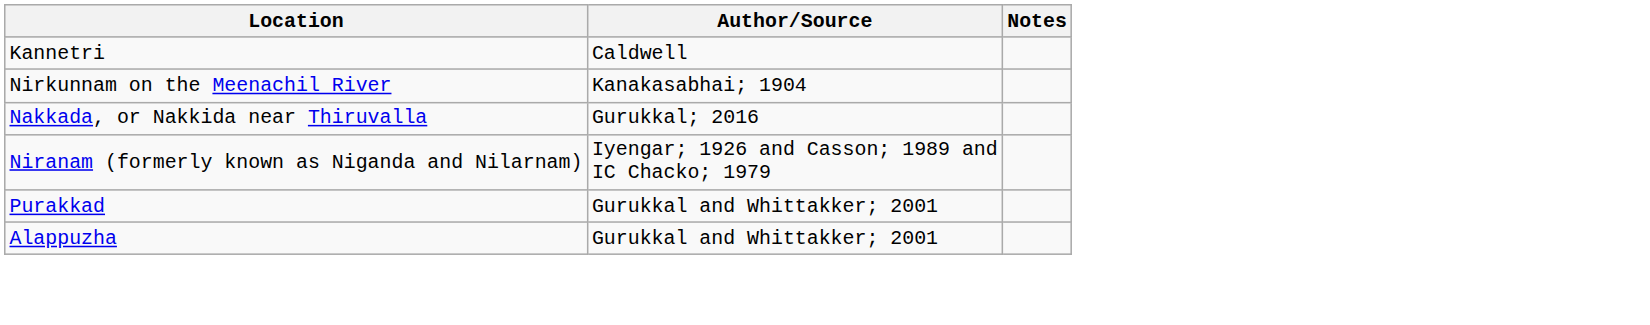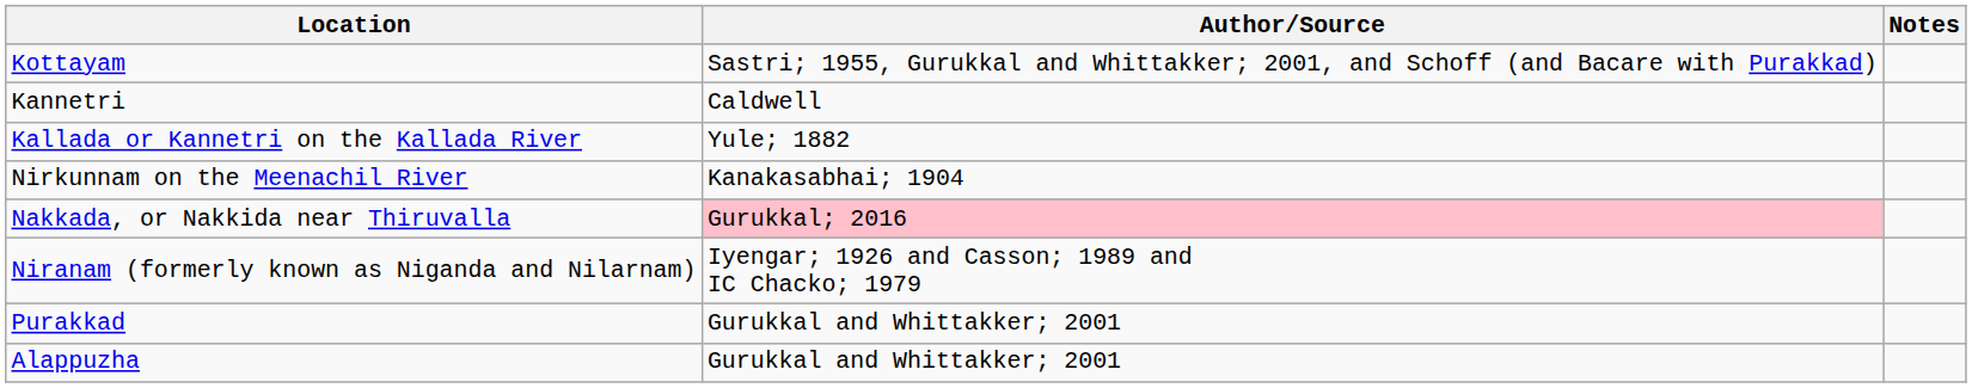+ row: Kottayam | Sastri; 1955, Gurukkal and Whittakker; 2001, and Schoff (and Bacare with Purakkad)
+ row: Kallada or Kannetri on the Kallada River | Yule; 1882
Nakkada, or Nakkida near Thiruvalla | Author/Source: no background -> pink background
